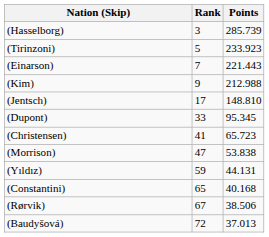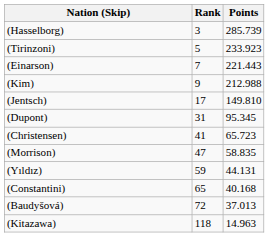(Jentsch) | Points: 148.810 -> 149.810
(Dupont) | Rank: 33 -> 31
(Morrison) | Points: 53.838 -> 58.835
- row: (Rørvik) | 67 | 38.506
+ row: (Kitazawa) | 118 | 14.963
